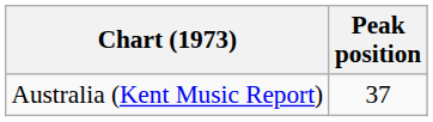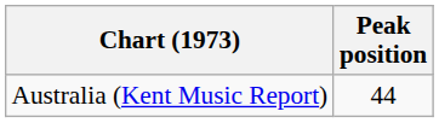Australia (Kent Music Report) | Peak position: 37 -> 44
